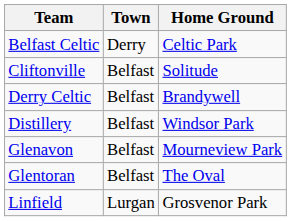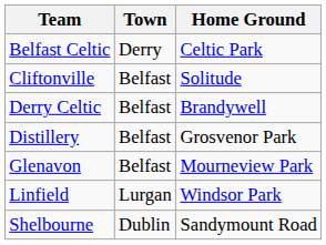Distillery | Home Ground: Windsor Park -> Grosvenor Park
- row: Glentoran | Belfast | The Oval
Linfield | Home Ground: Grosvenor Park -> Windsor Park
+ row: Shelbourne | Dublin | Sandymount Road
